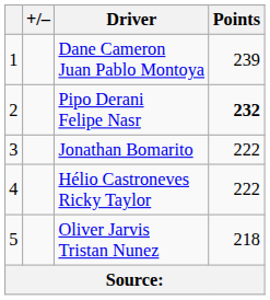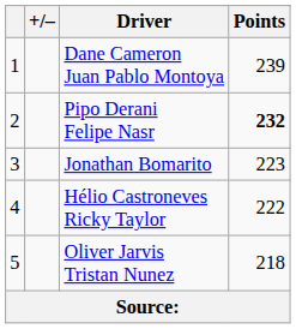Jonathan Bomarito | Points: 222 -> 223
